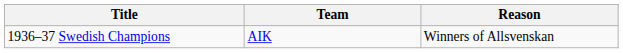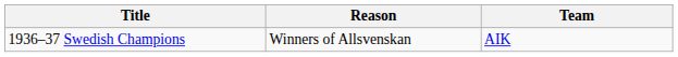columns swapped: Team <-> Reason
